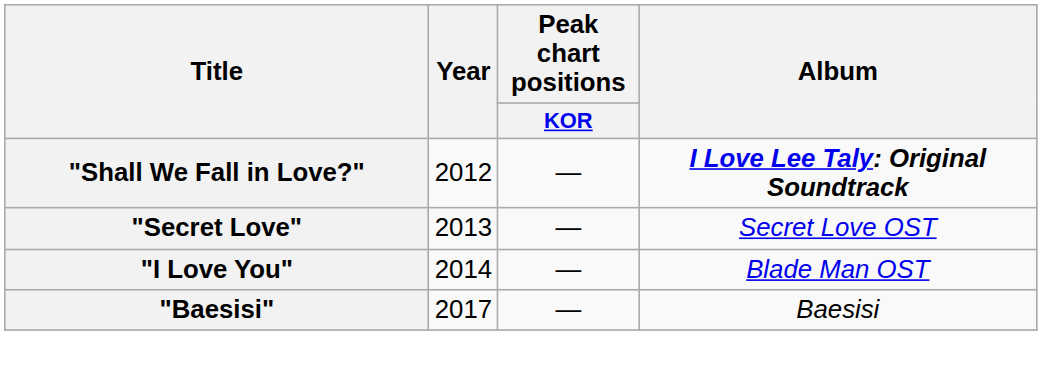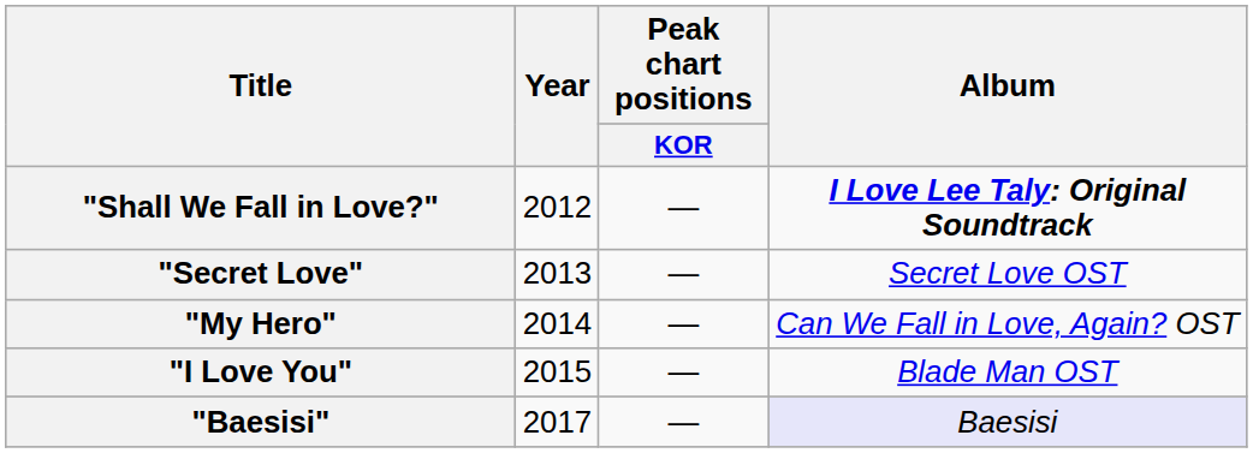+ row: "My Hero" | 2014 | — | Can We Fall in Love, Again? OST
"I Love You" | Year: 2014 -> 2015
"Baesisi" | Album: no background -> lavender background
